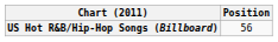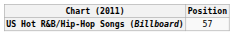US Hot R&B/Hip-Hop Songs (Billboard) | Position: 56 -> 57
